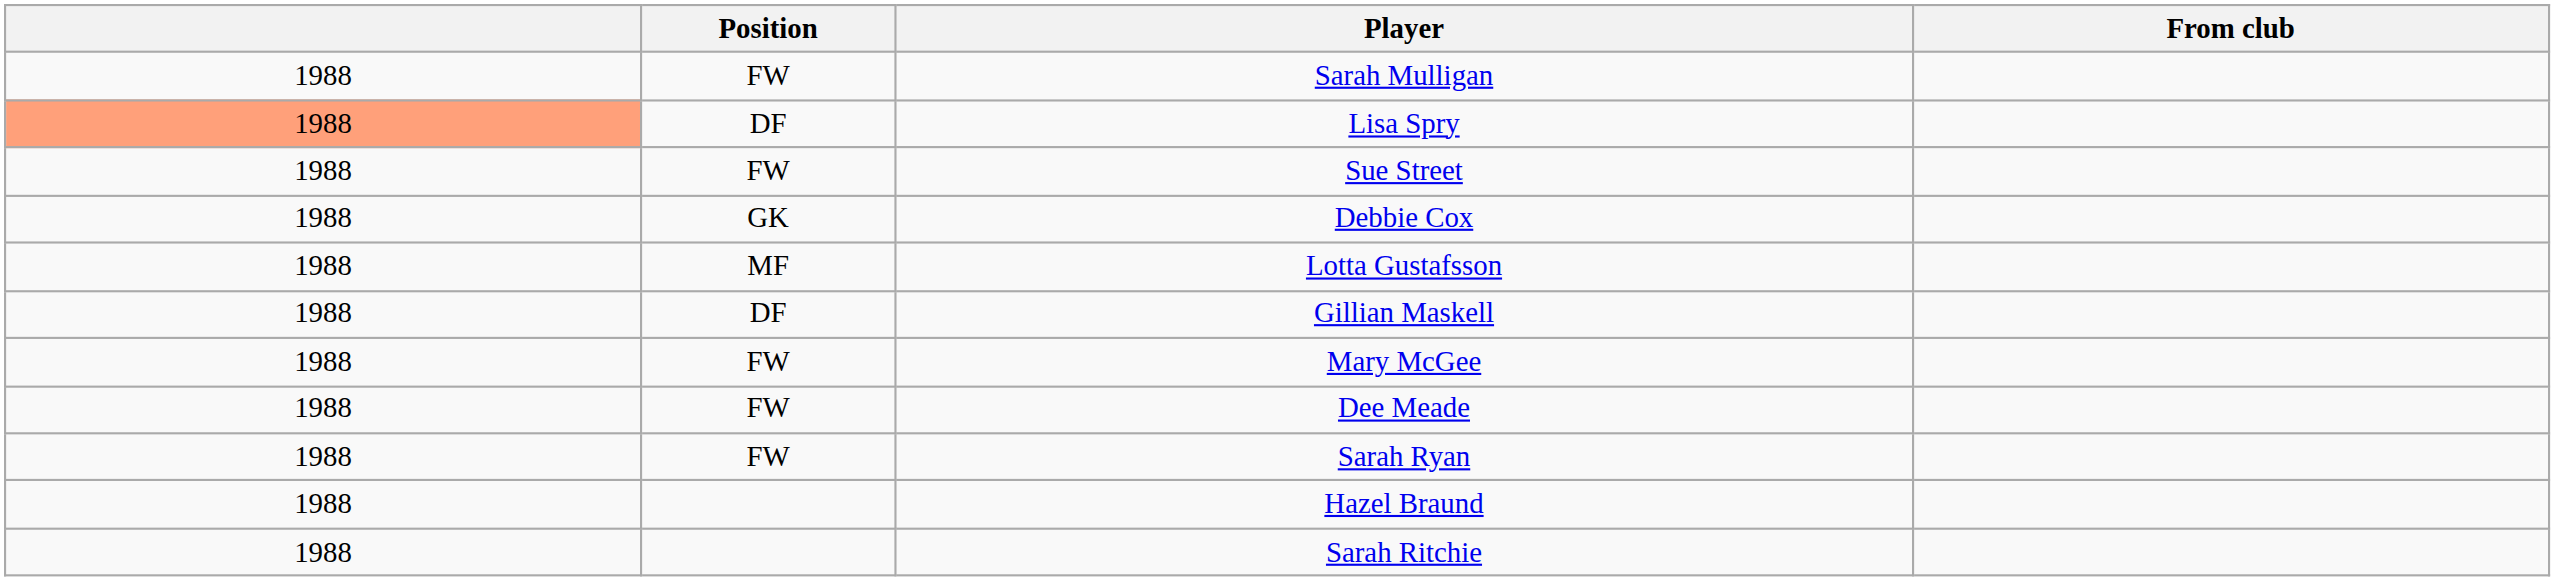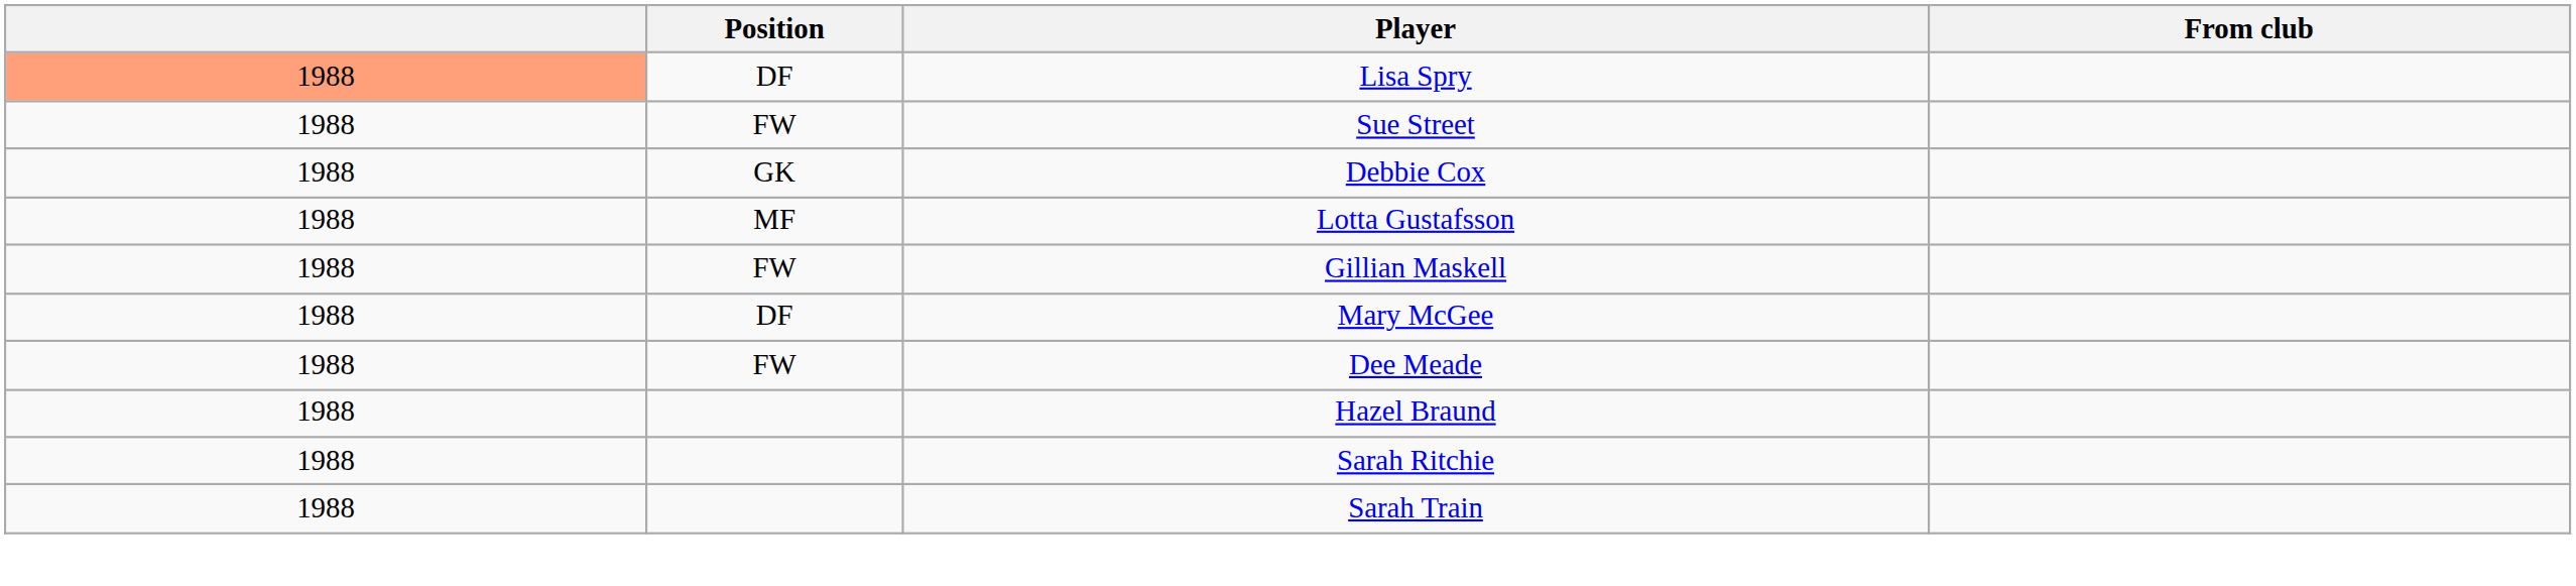- row: 1988 | FW | Sarah Mulligan
Gillian Maskell | Position: DF -> FW
Mary McGee | Position: FW -> DF
- row: 1988 | FW | Sarah Ryan
+ row: 1988 | Sarah Train
